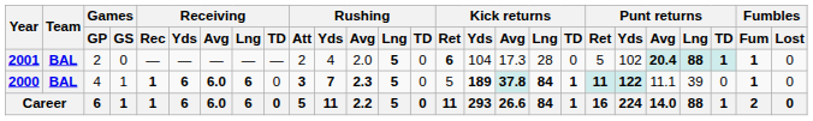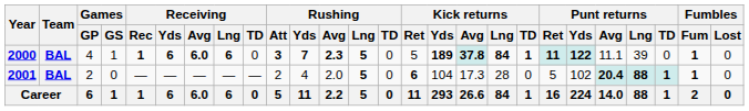rows swapped: 2000 <-> 2001
